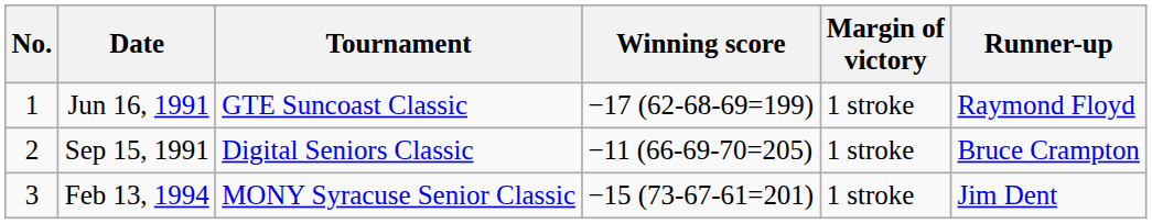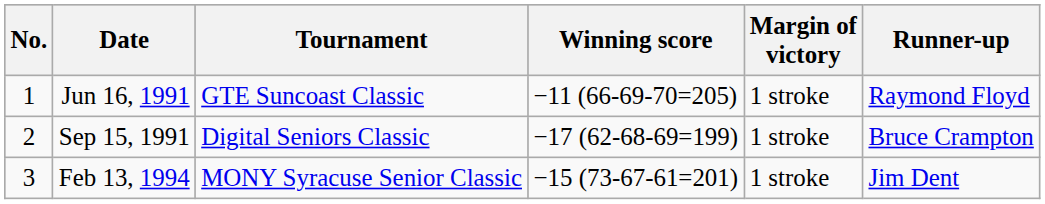Jun 16, 1991 | Winning score: −17 (62-68-69=199) -> −11 (66-69-70=205)
Sep 15, 1991 | Winning score: −11 (66-69-70=205) -> −17 (62-68-69=199)
